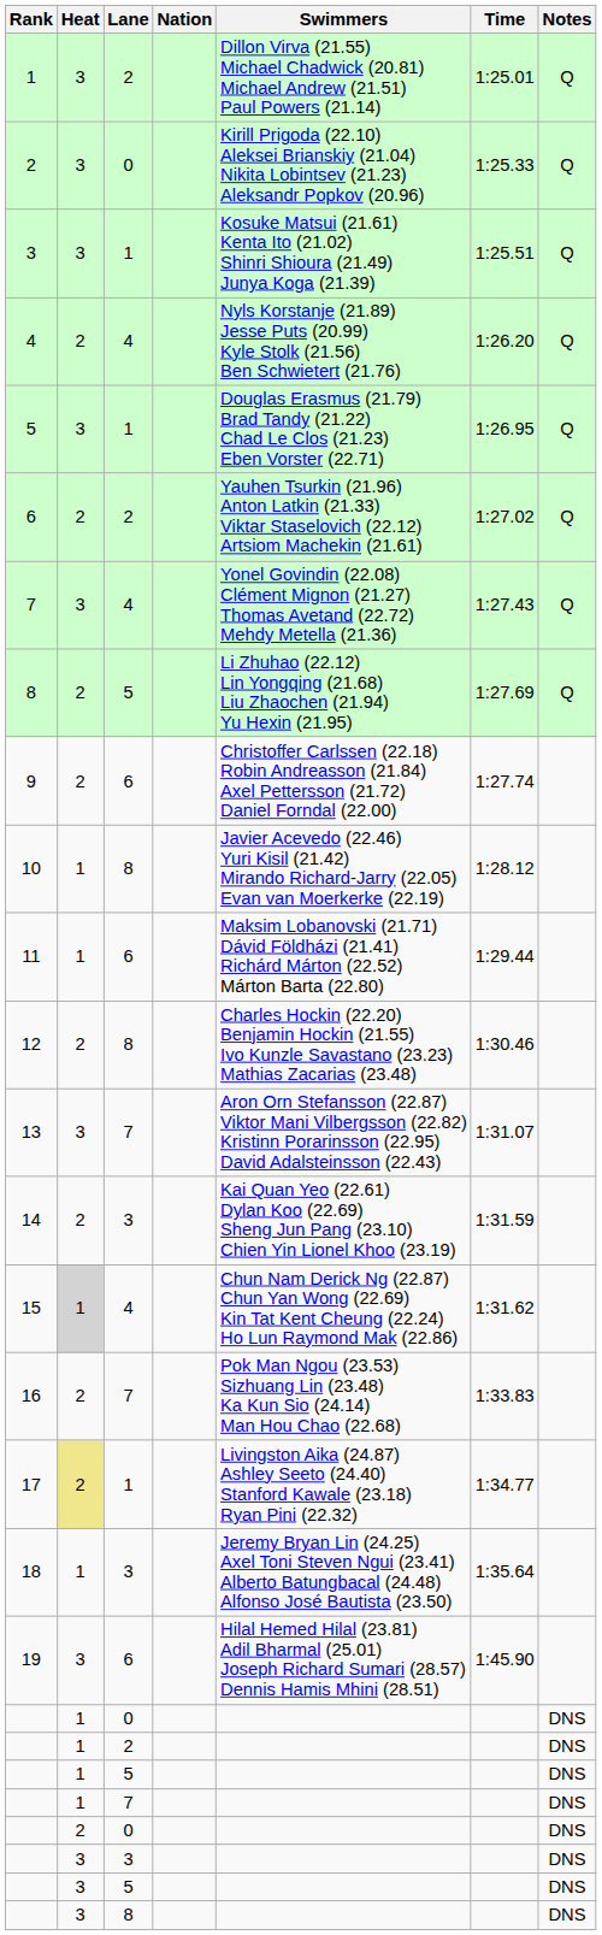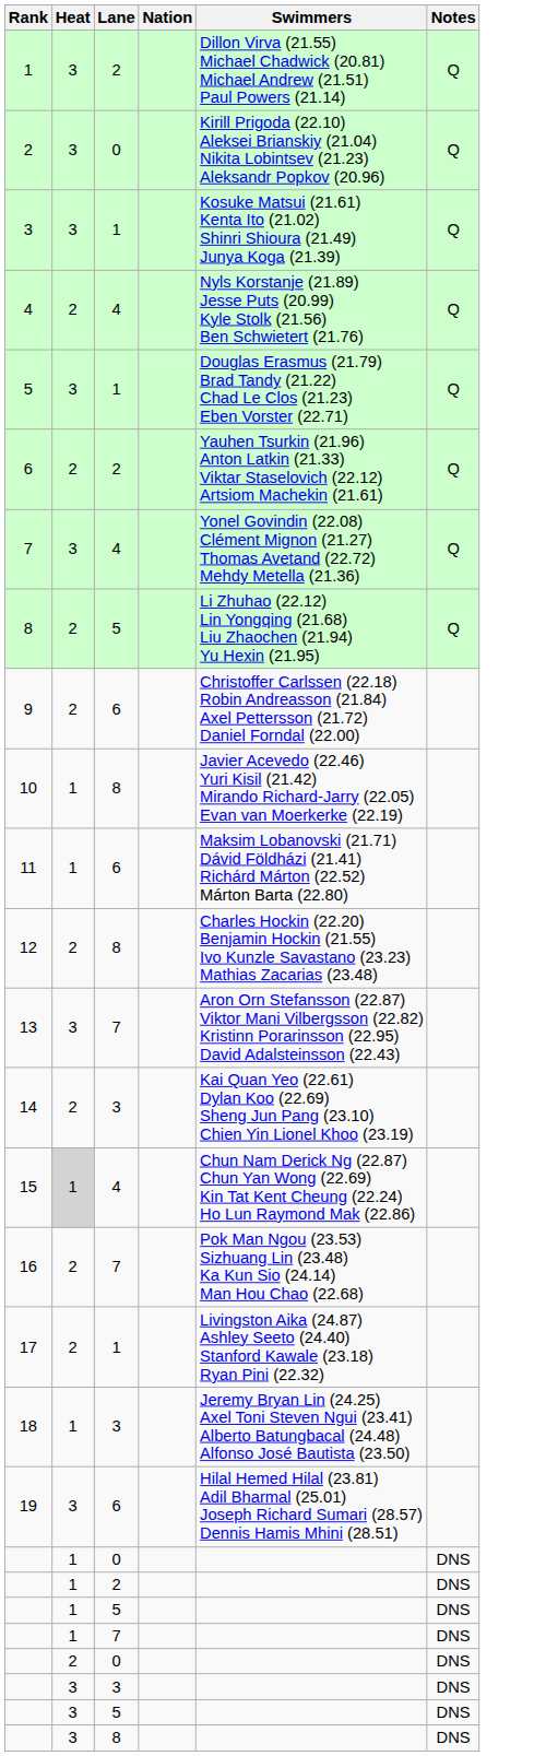- column: Time | 1:25.01 | 1:25.33 | 1:25.51 | 1:26.20 | 1:26.95 | 1:27.02 | 1:27.43 | 1:27.69 | 1:27.74 | 1:28.12 | 1:29.44 | 1:30.46 | 1:31.07 | 1:31.59 | 1:31.62 | 1:33.83 | 1:34.77 | 1:35.64 | 1:45.90
17 | Heat: khaki background -> no background
